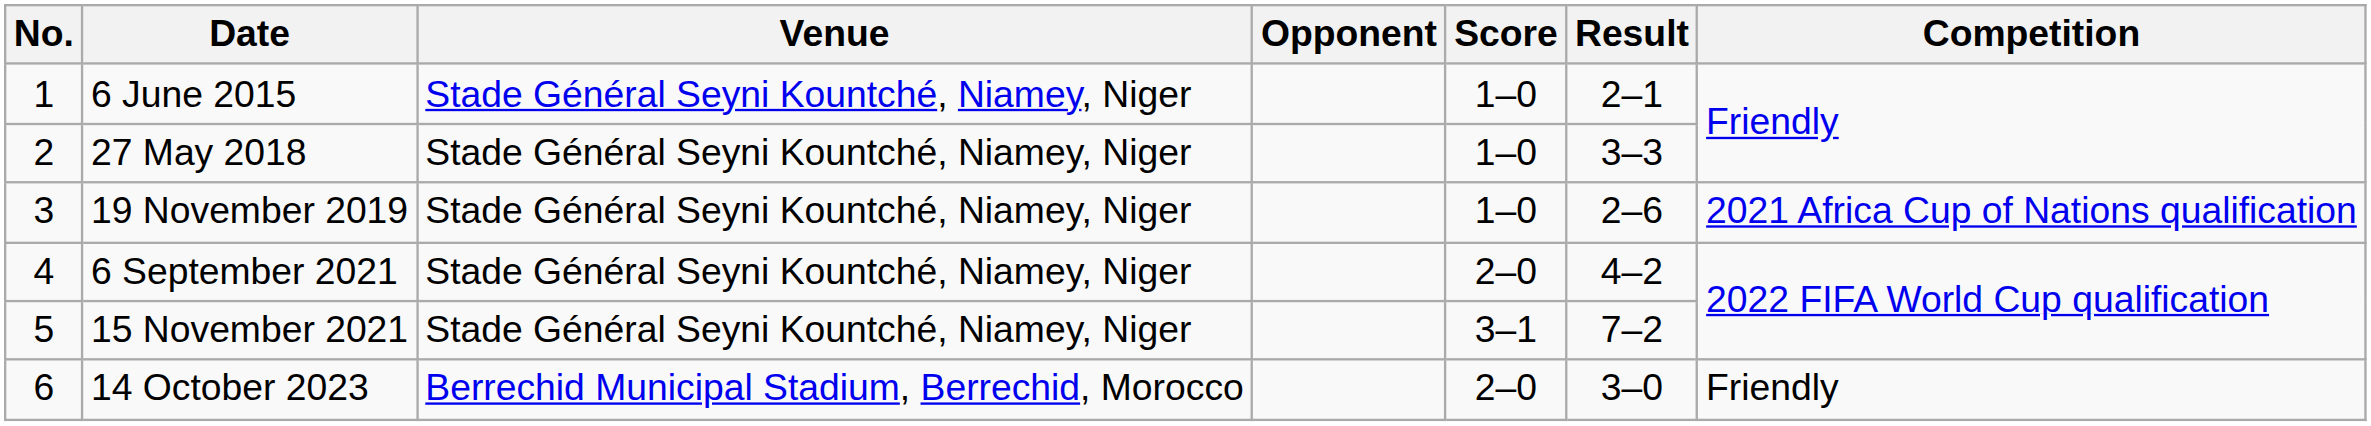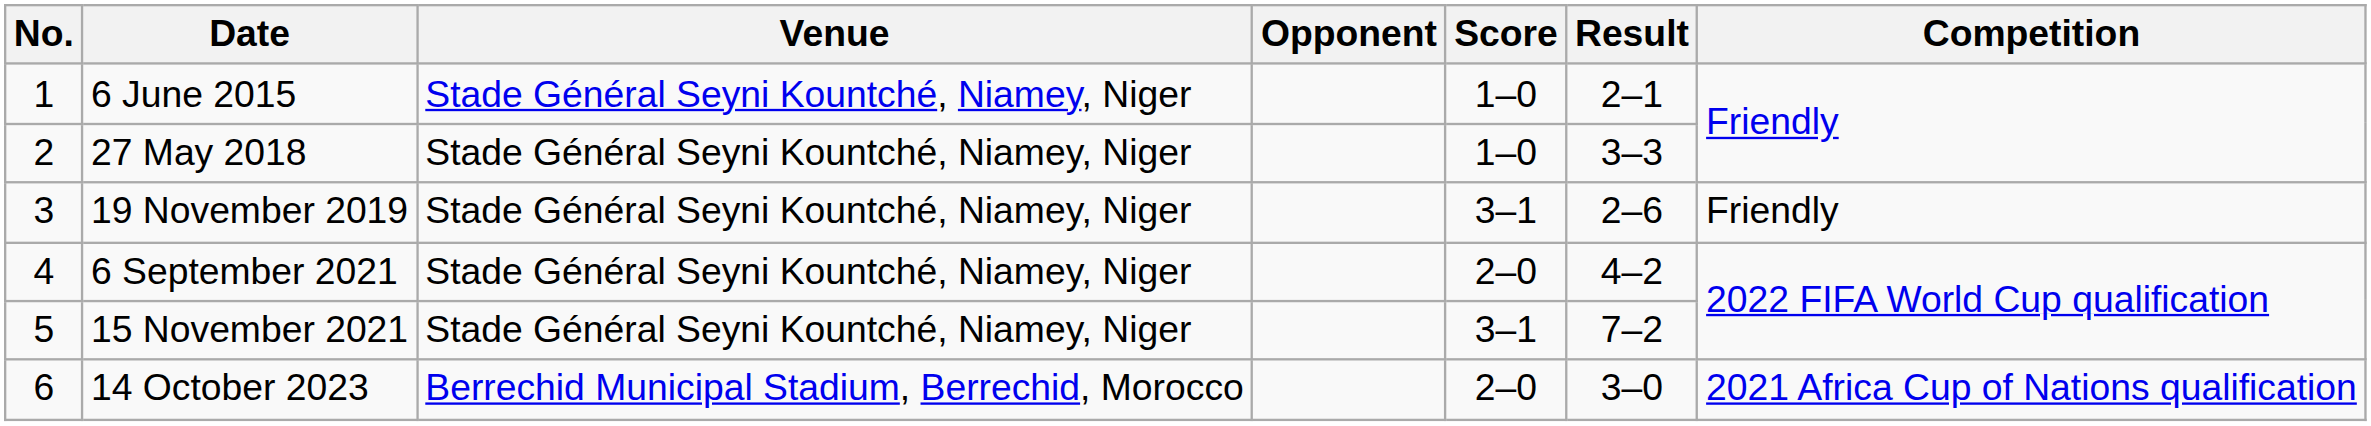19 November 2019 | Score: 1–0 -> 3–1
19 November 2019 | Competition: 2021 Africa Cup of Nations qualification -> Friendly
14 October 2023 | Competition: Friendly -> 2021 Africa Cup of Nations qualification
